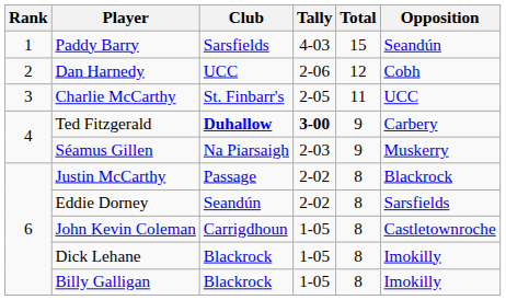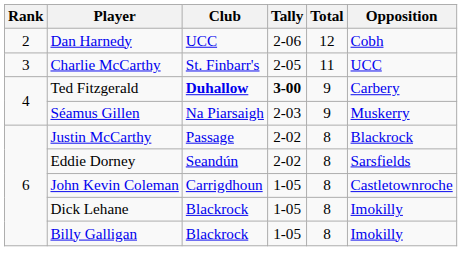- row: 1 | Paddy Barry | Sarsfields | 4-03 | 15 | Seandún
